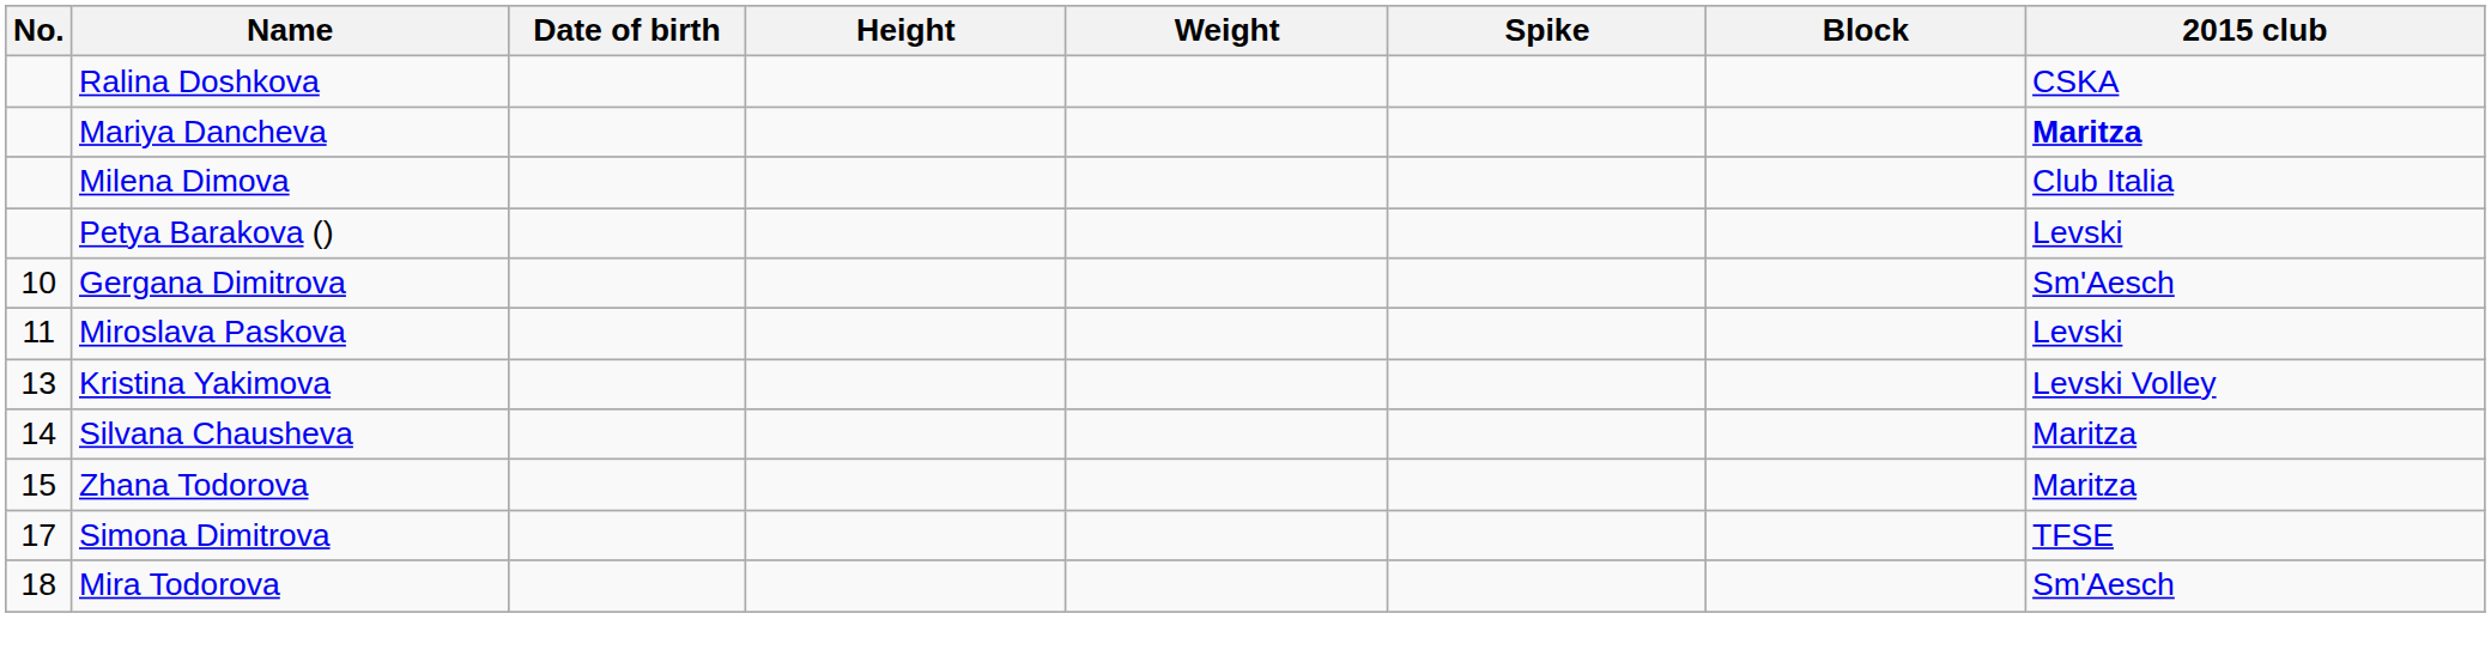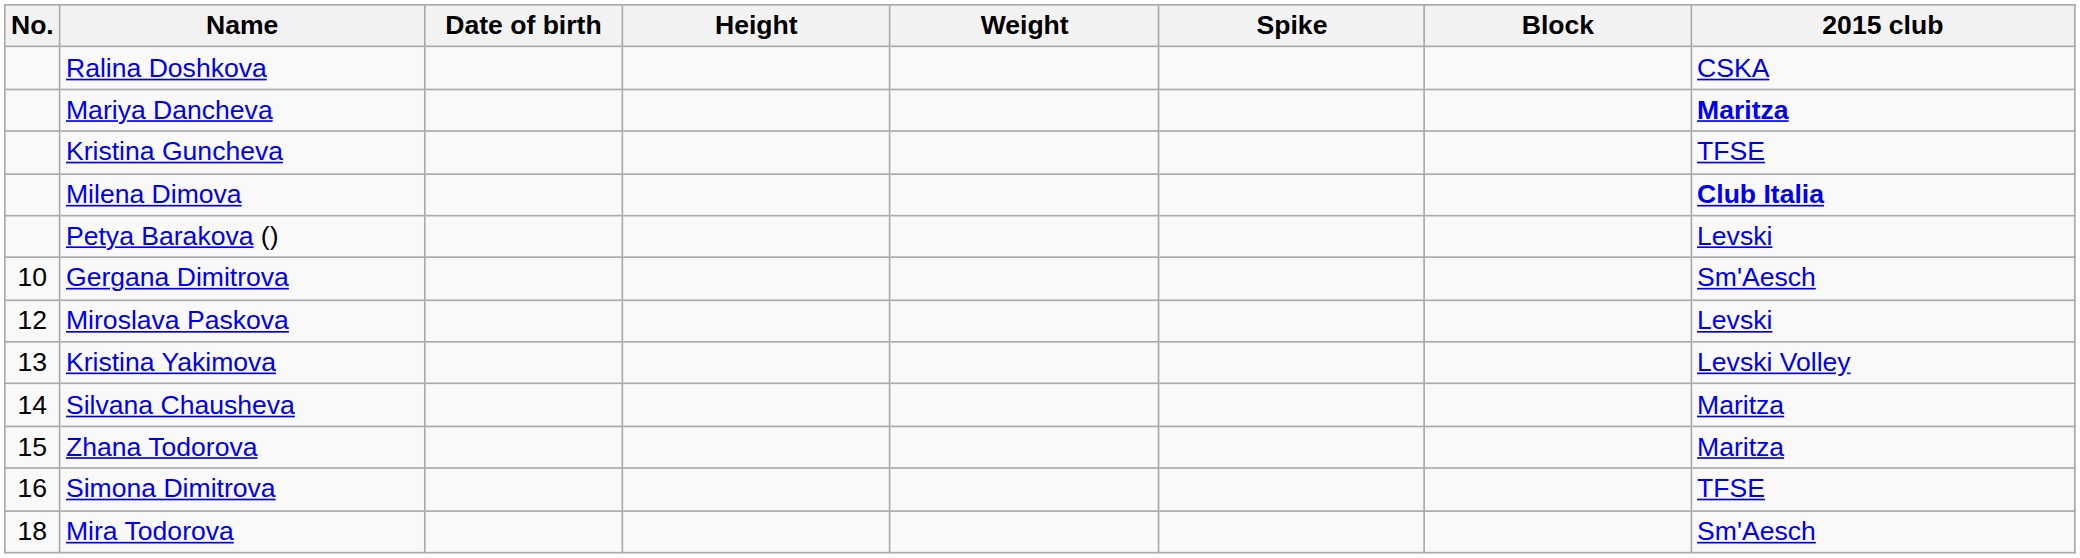+ row: Kristina Guncheva | TFSE
Milena Dimova | 2015 club: normal -> bold
Miroslava Paskova | No.: 11 -> 12
Simona Dimitrova | No.: 17 -> 16
